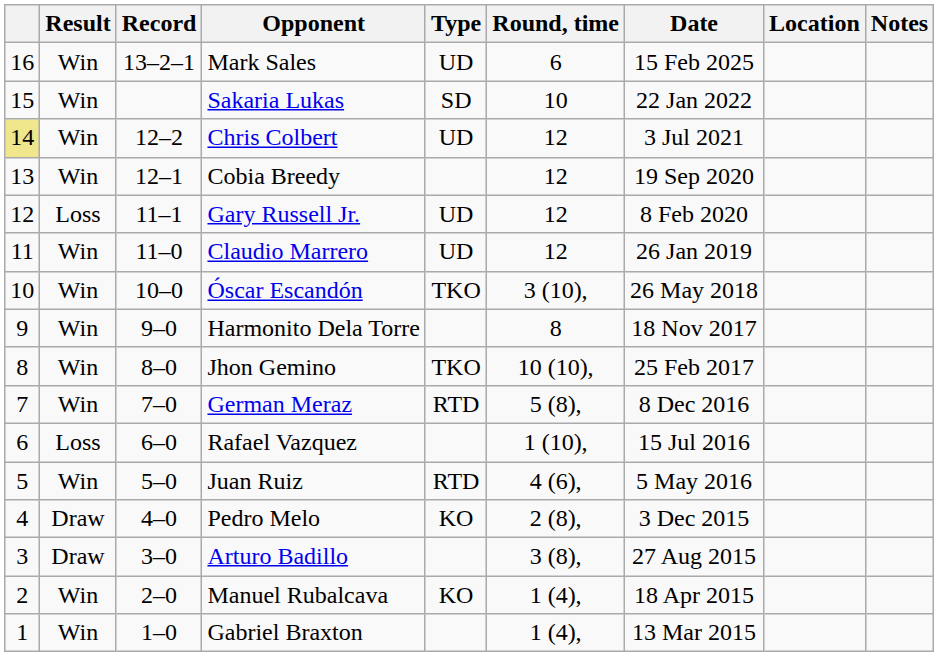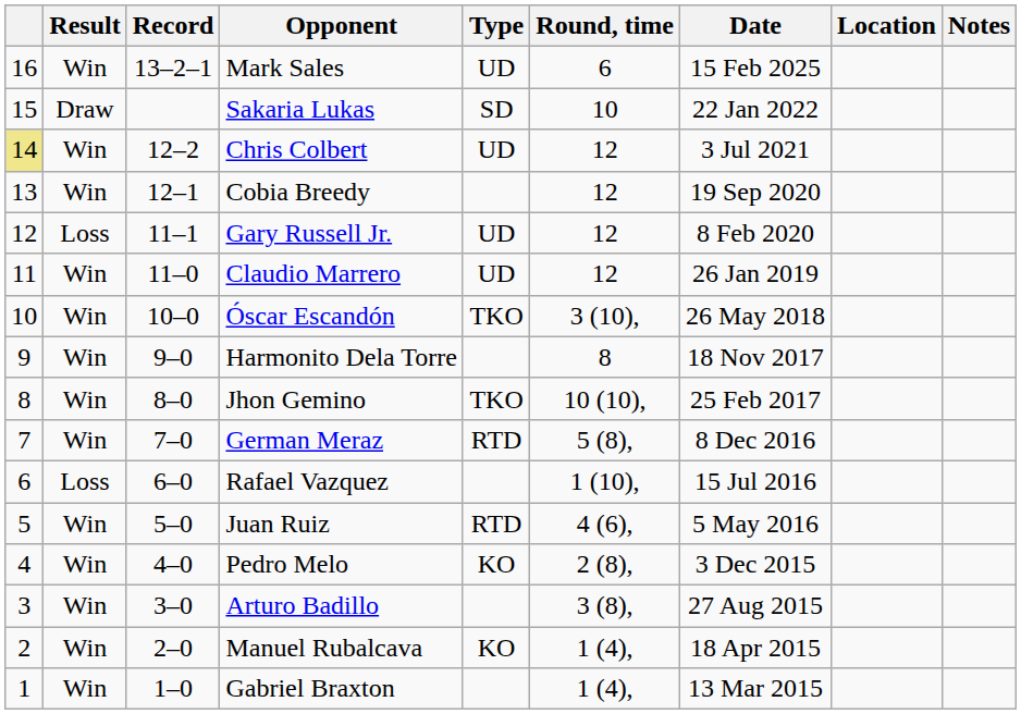Sakaria Lukas | Result: Win -> Draw
Pedro Melo | Result: Draw -> Win
Arturo Badillo | Result: Draw -> Win
